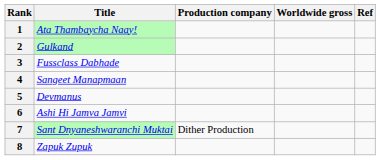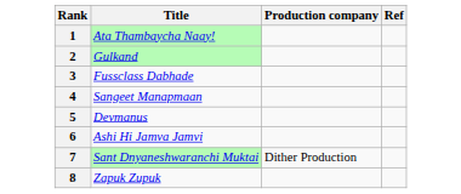- column: Worldwide gross
